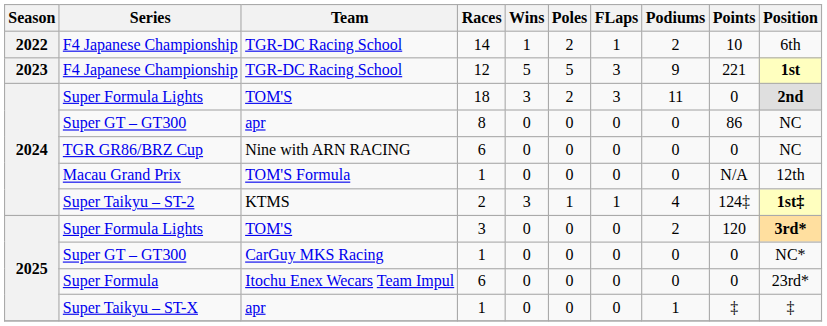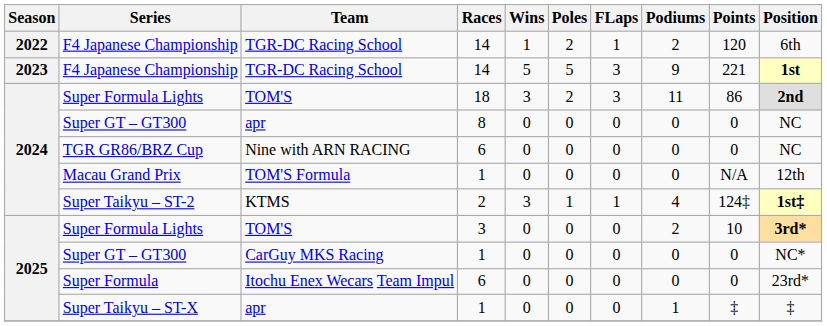2022 / F4 Japanese Championship | Points: 10 -> 120
2023 / F4 Japanese Championship | Races: 12 -> 14
2024 / Super Formula Lights | Points: 0 -> 86
2024 / Super GT – GT300 | Points: 86 -> 0
2025 / Super Formula Lights | Points: 120 -> 10
